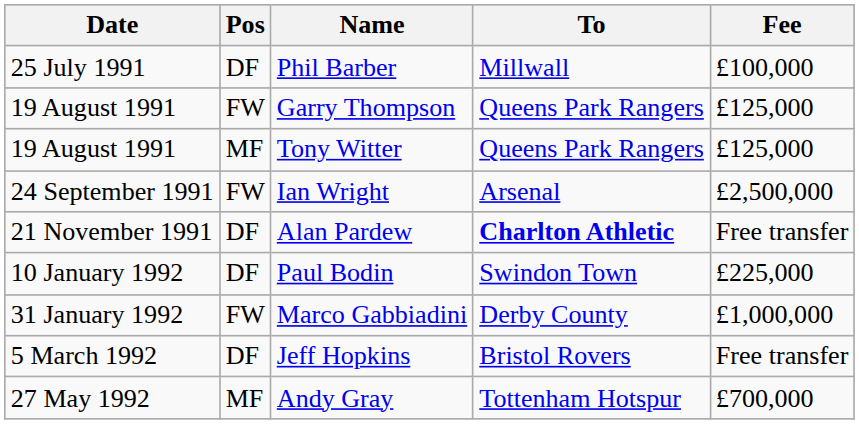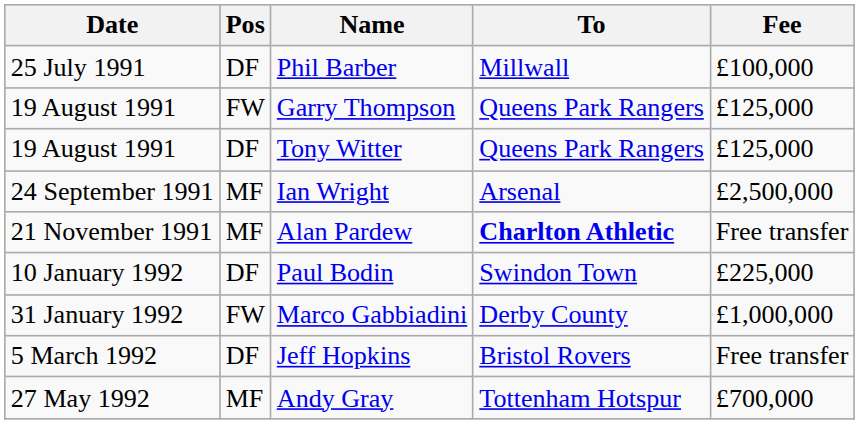Tony Witter | Pos: MF -> DF
Ian Wright | Pos: FW -> MF
Alan Pardew | Pos: DF -> MF
